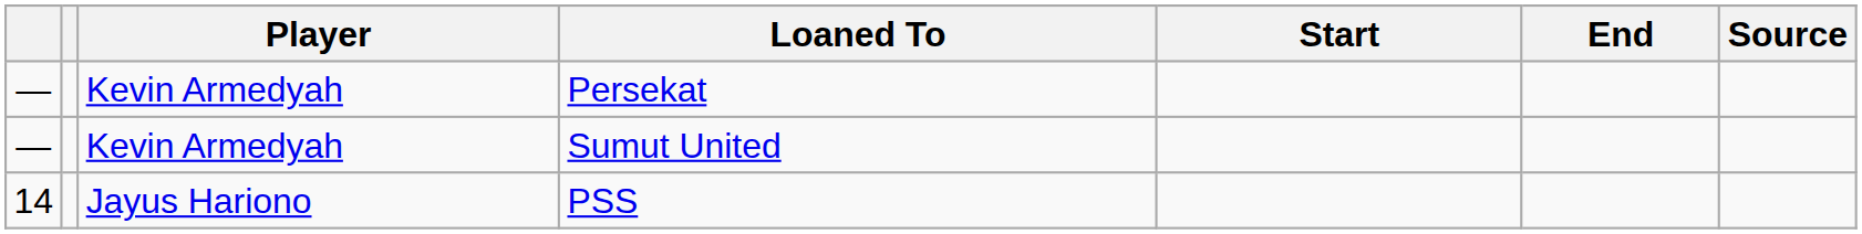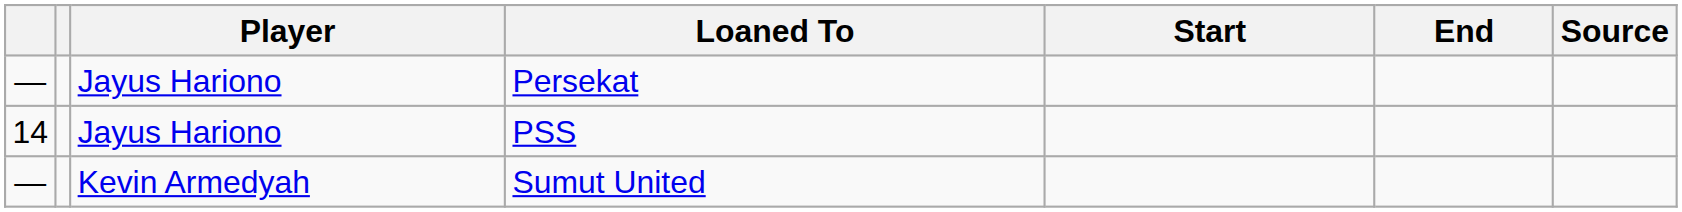Persekat | Player: Kevin Armedyah -> Jayus Hariono
rows swapped: Sumut United <-> PSS
